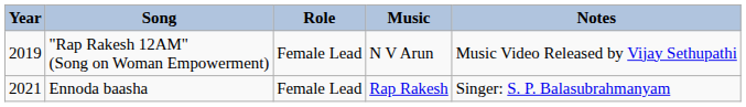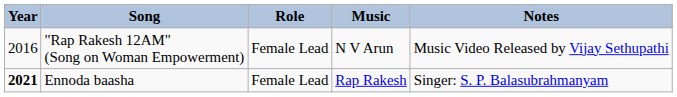"Rap Rakesh 12AM" (Song on Woman Empowerment) | Year: 2019 -> 2016
Ennoda baasha | Year: normal -> bold
